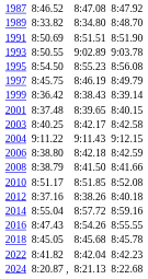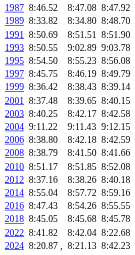2022 | column 7: 8:42.23 -> 8:22.68
2024 | column 7: 8:22.68 -> 8:42.23
